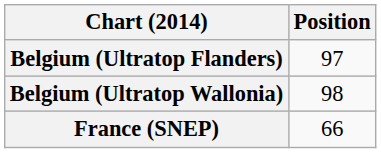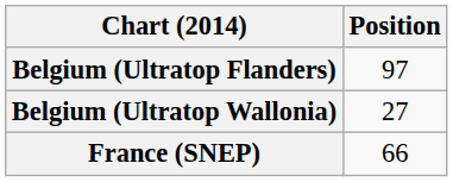Belgium (Ultratop Wallonia) | Position: 98 -> 27
